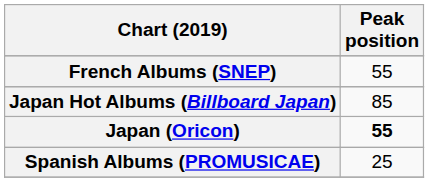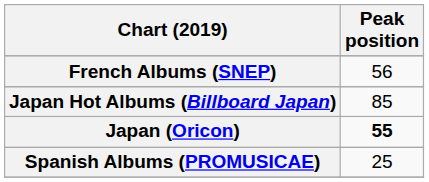French Albums (SNEP) | Peak position: 55 -> 56
